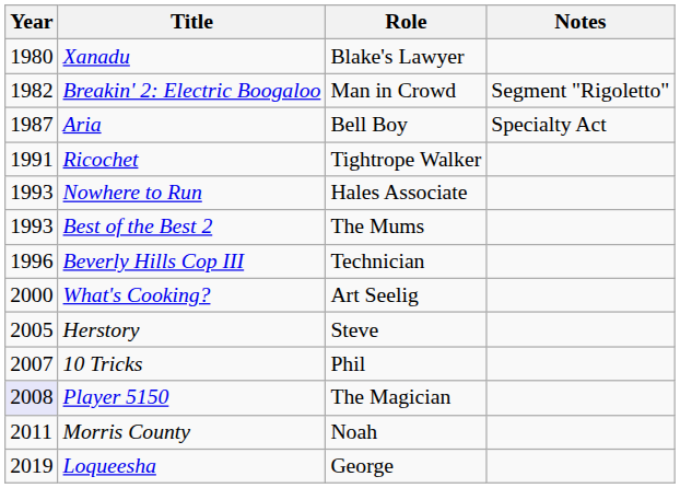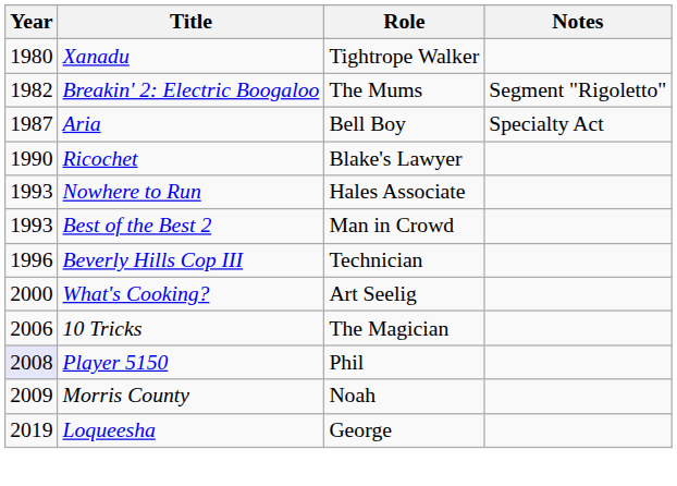Xanadu | Role: Blake's Lawyer -> Tightrope Walker
Breakin' 2: Electric Boogaloo | Role: Man in Crowd -> The Mums
Ricochet | Year: 1991 -> 1990
Ricochet | Role: Tightrope Walker -> Blake's Lawyer
Best of the Best 2 | Role: The Mums -> Man in Crowd
- row: 2005 | Herstory | Steve
10 Tricks | Year: 2007 -> 2006
10 Tricks | Role: Phil -> The Magician
Player 5150 | Role: The Magician -> Phil
Morris County | Year: 2011 -> 2009
